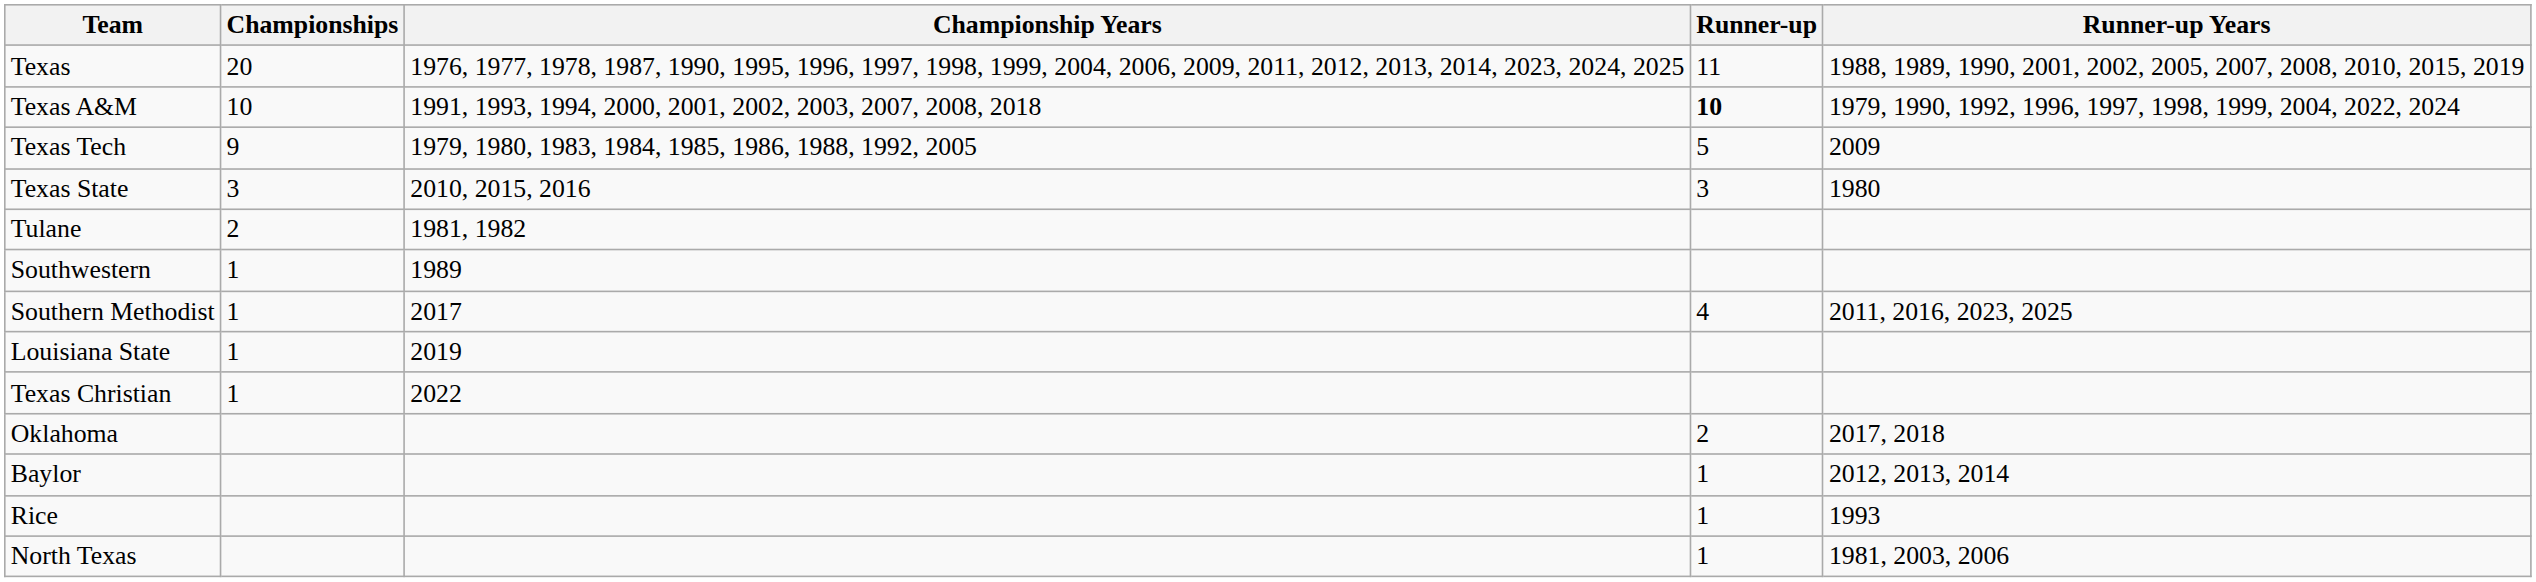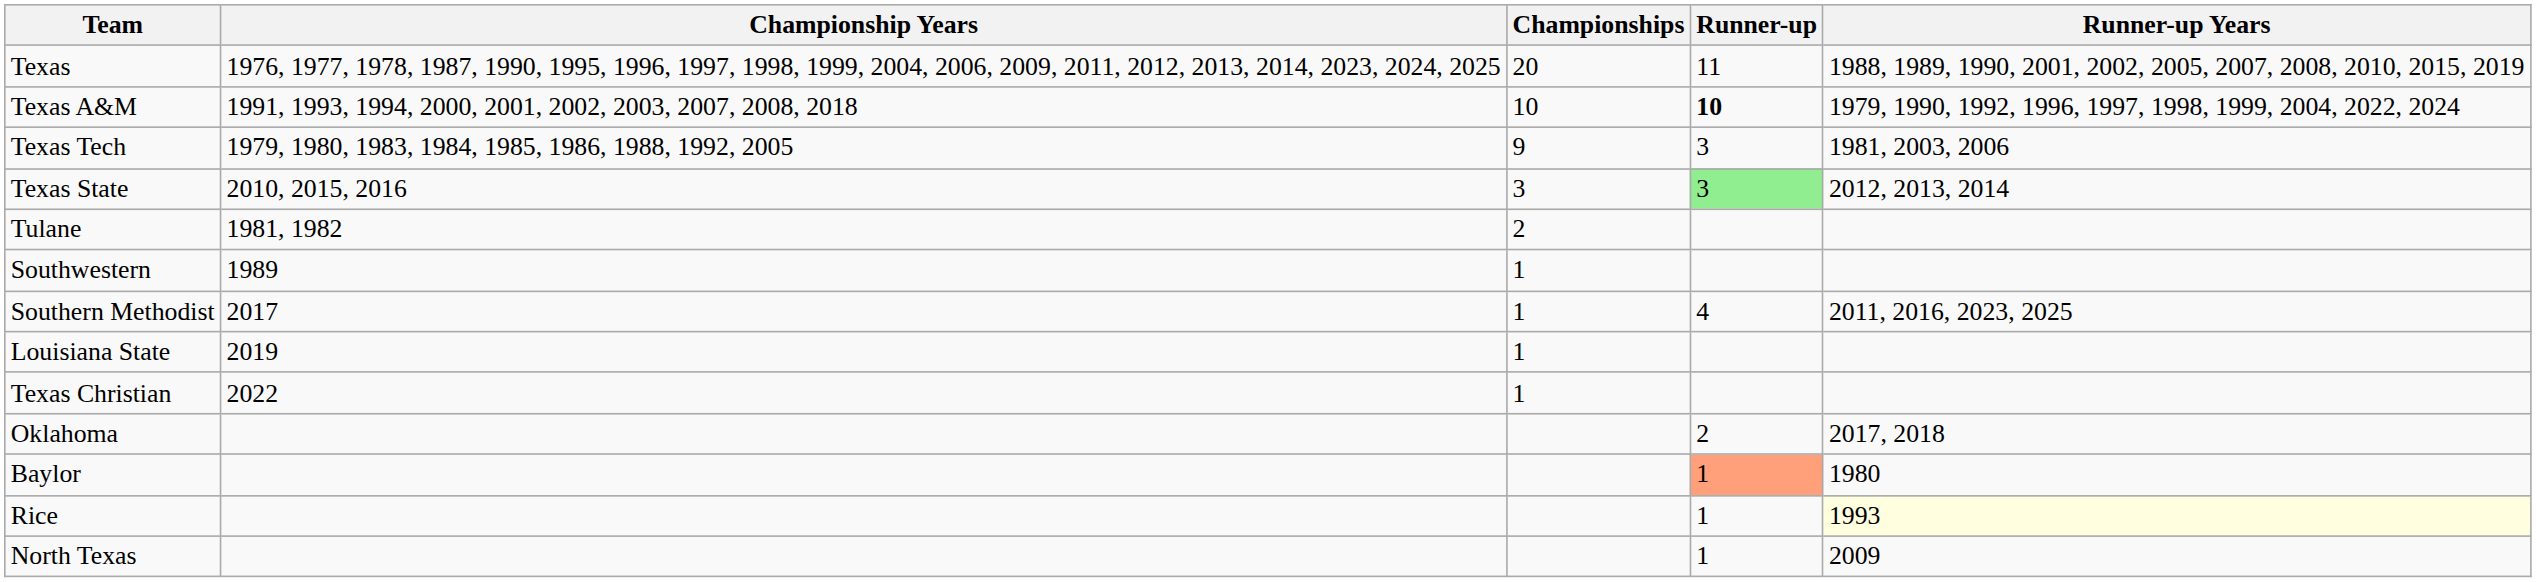columns swapped: Championships <-> Championship Years
Texas Tech | Runner-up: 5 -> 3
Texas Tech | Runner-up Years: 2009 -> 1981, 2003, 2006
Texas State | Runner-up: no background -> lightgreen background
Texas State | Runner-up Years: 1980 -> 2012, 2013, 2014
Baylor | Runner-up: no background -> lightsalmon background
Baylor | Runner-up Years: 2012, 2013, 2014 -> 1980
Rice | Runner-up Years: no background -> lightyellow background
North Texas | Runner-up Years: 1981, 2003, 2006 -> 2009
